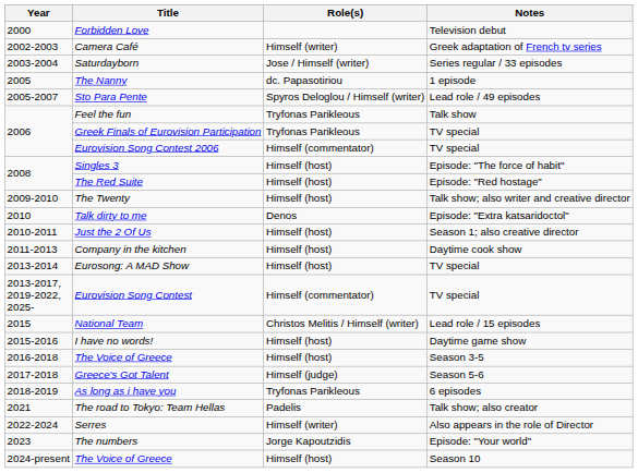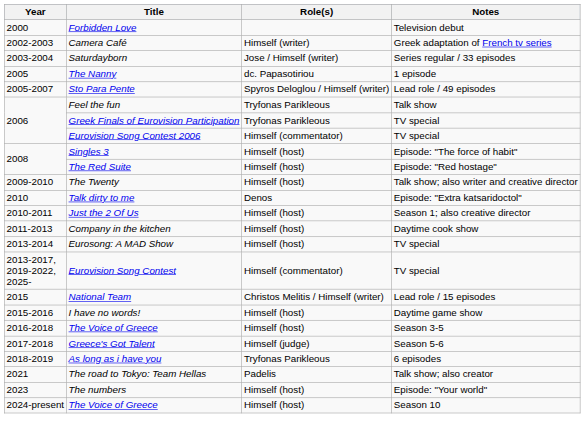- row: 2022-2024 | Serres | Himself (writer) | Also appears in the role of Director
The numbers | Role(s): Jorge Kapoutzidis -> Himself (host)
